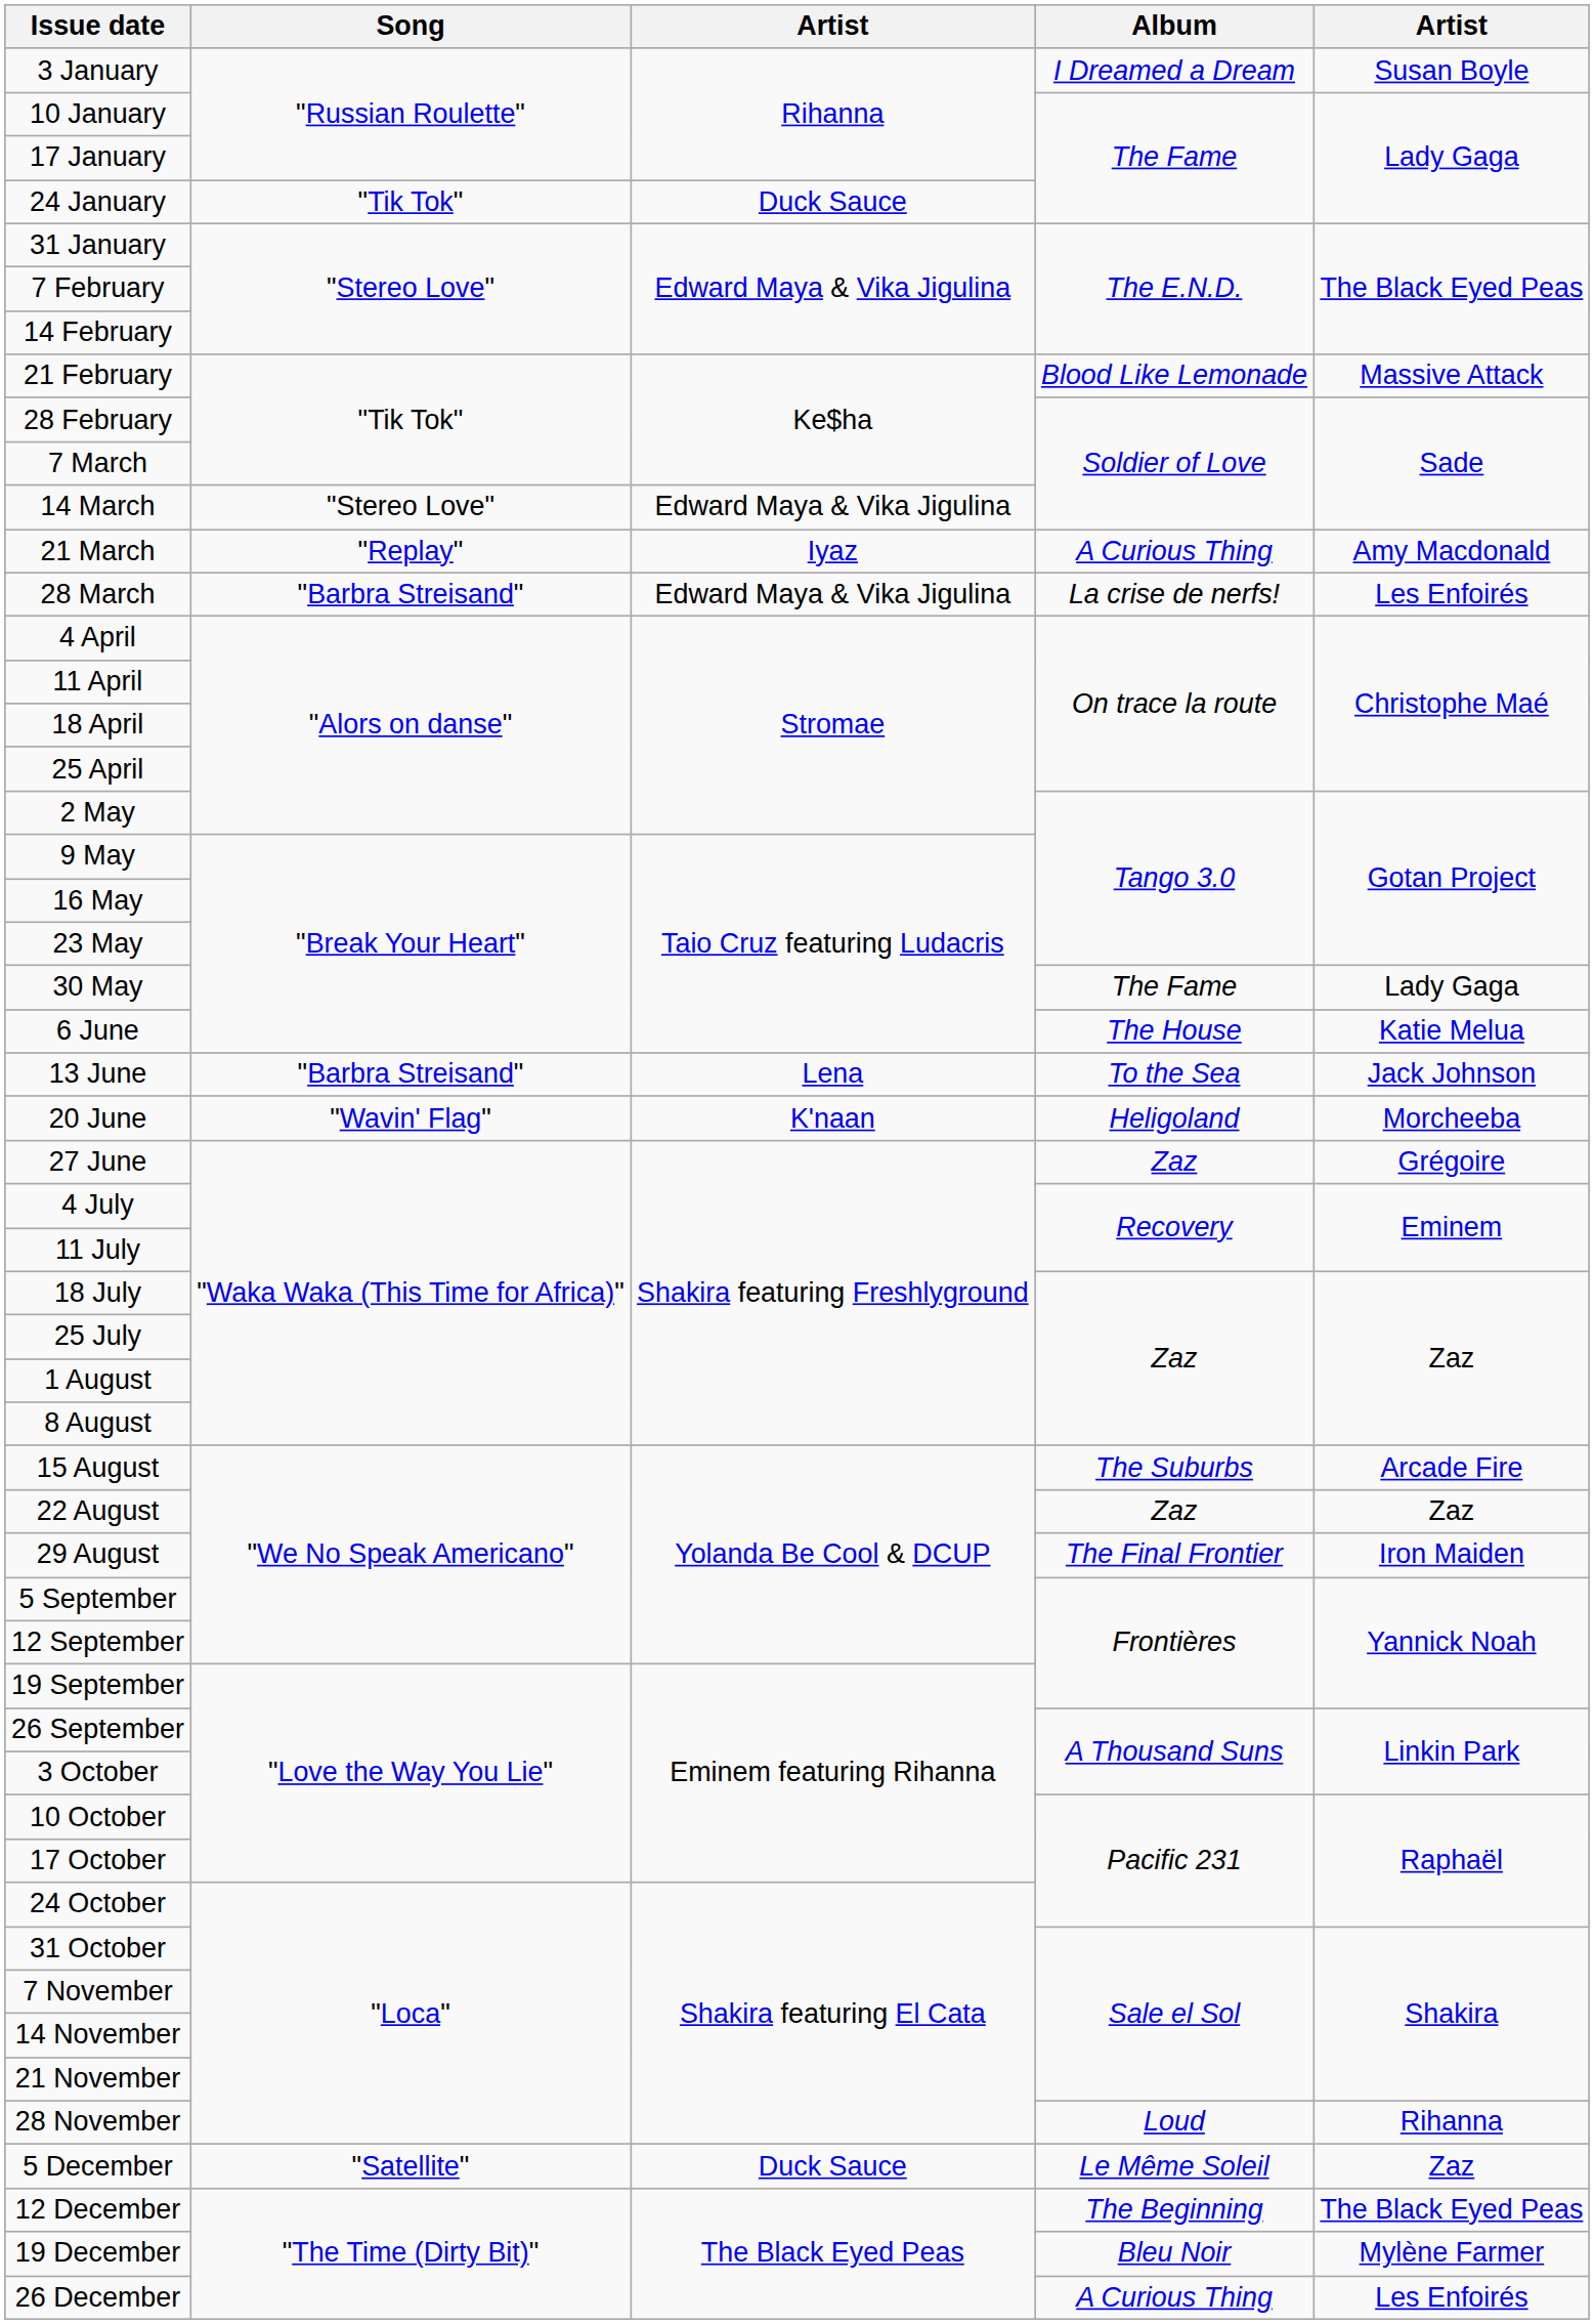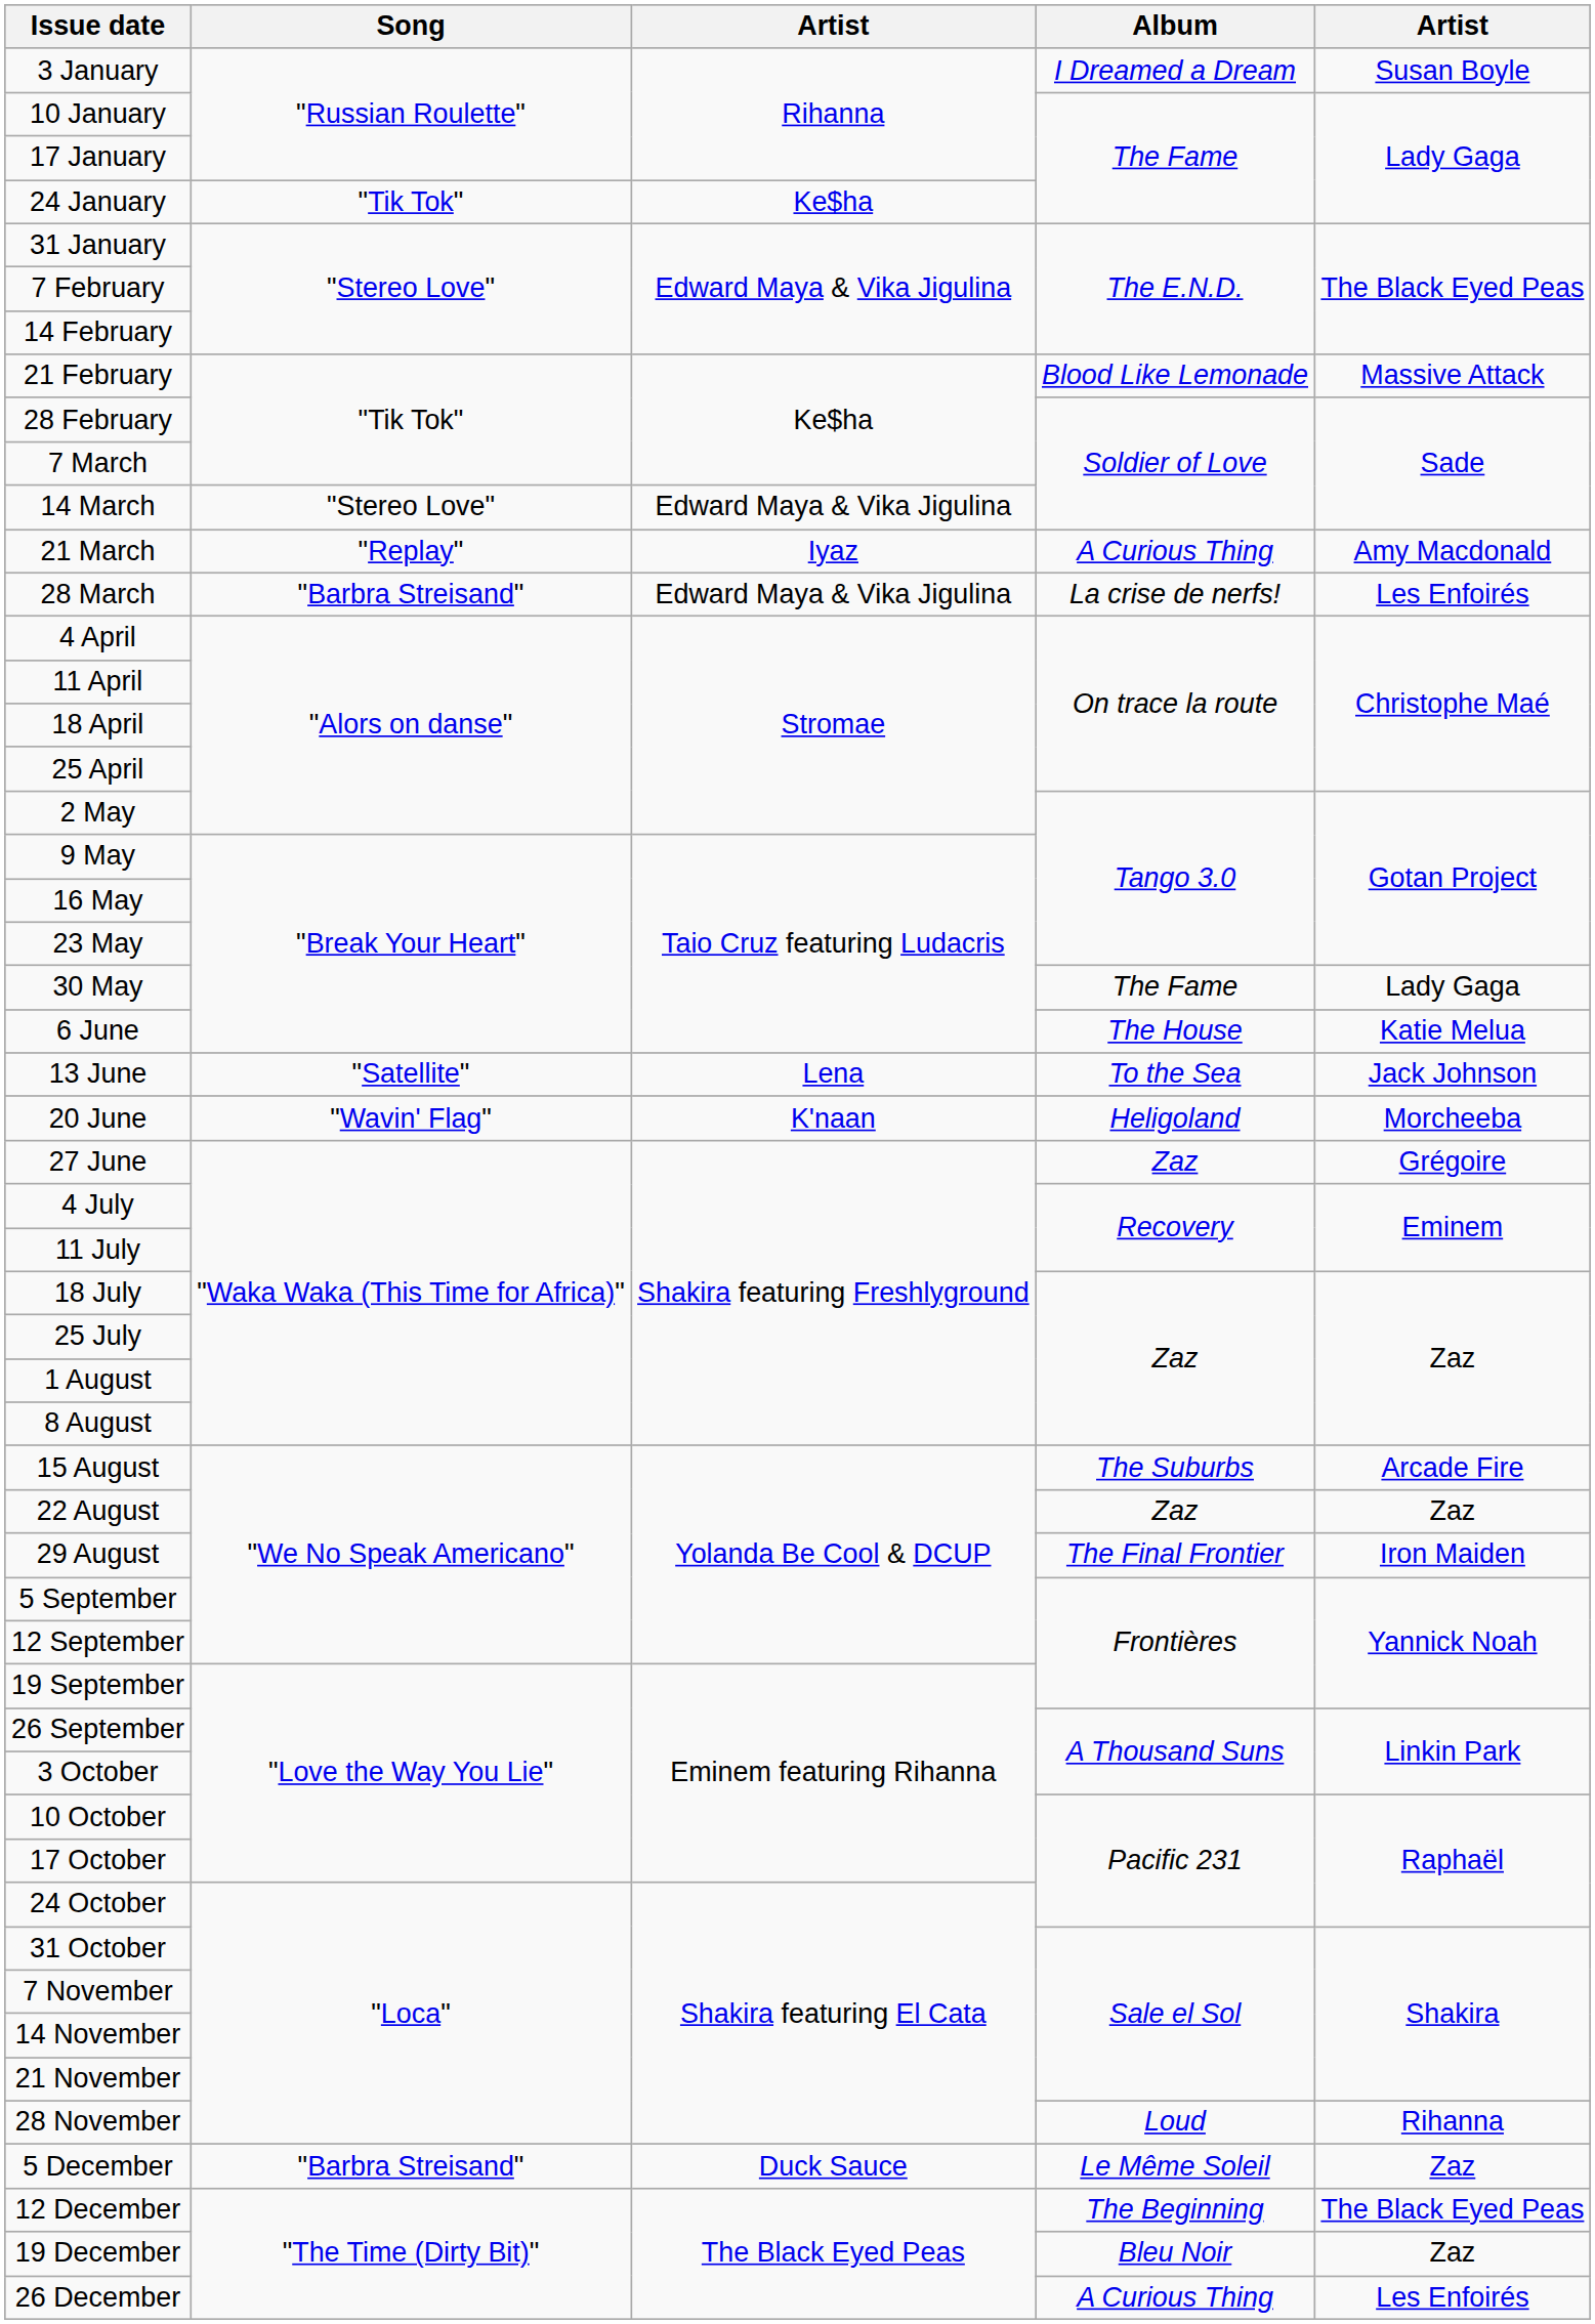24 January | column 3: Duck Sauce -> Ke$ha
13 June | Song: "Barbra Streisand" -> "Satellite"
5 December | Song: "Satellite" -> "Barbra Streisand"
19 December | column 5: Mylène Farmer -> Zaz
